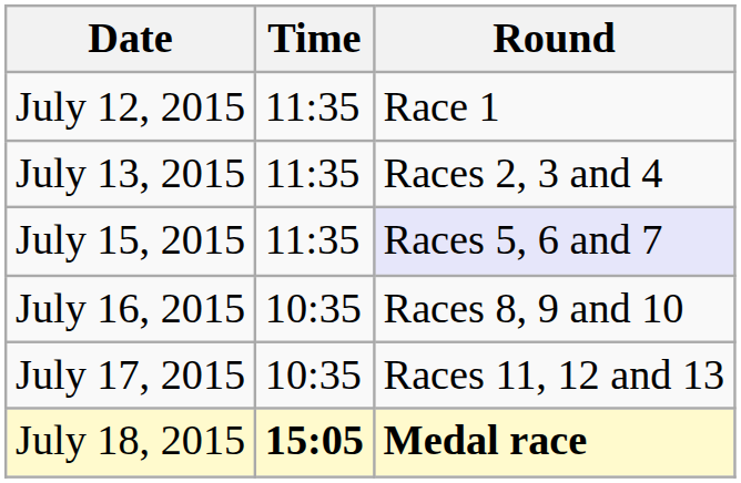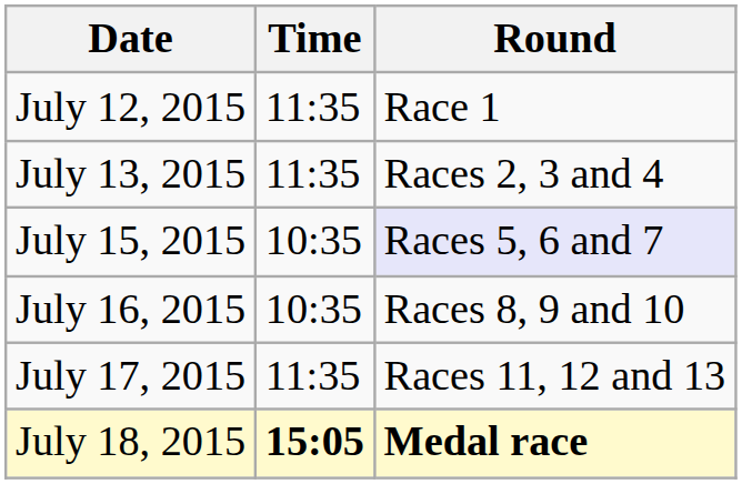July 15, 2015 | Time: 11:35 -> 10:35
July 17, 2015 | Time: 10:35 -> 11:35
